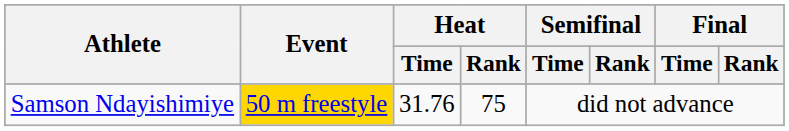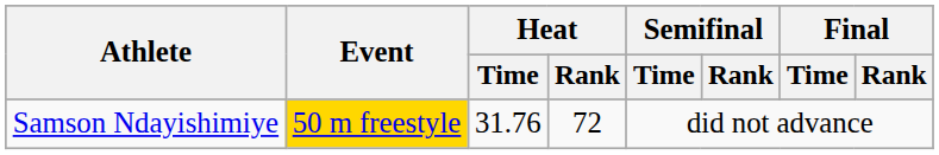Samson Ndayishimiye | Heat / Rank: 75 -> 72
